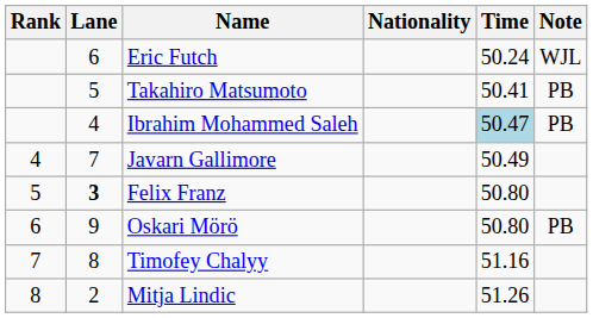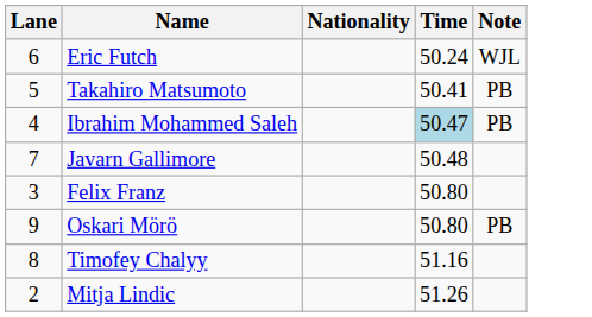- column: Rank | 4 | 5 | 6 | 7 | 8
Javarn Gallimore | Time: 50.49 -> 50.48
Felix Franz | Lane: bold -> normal
